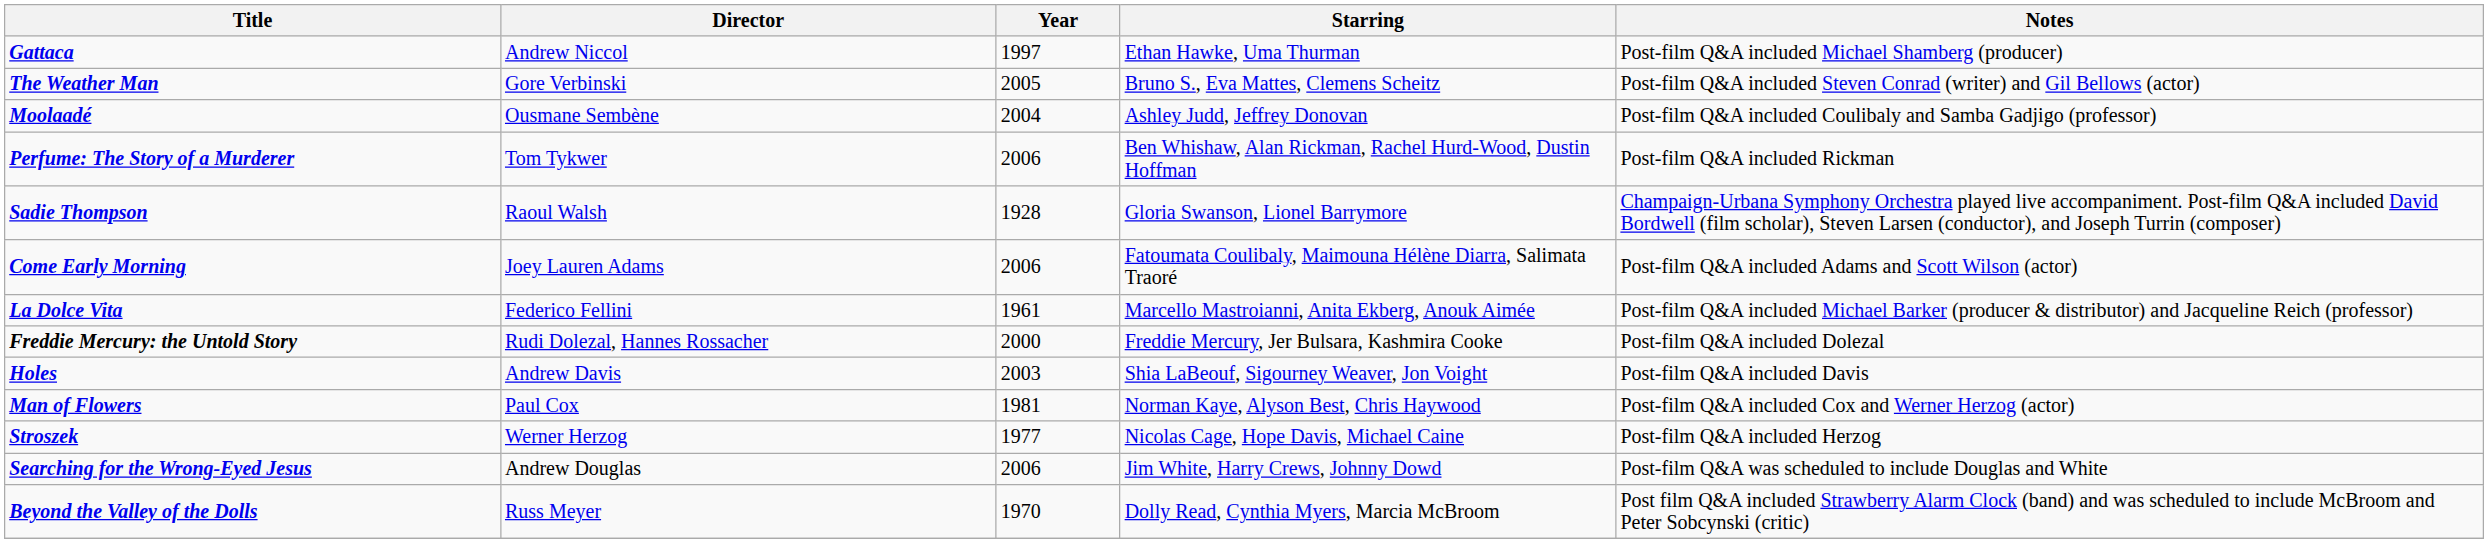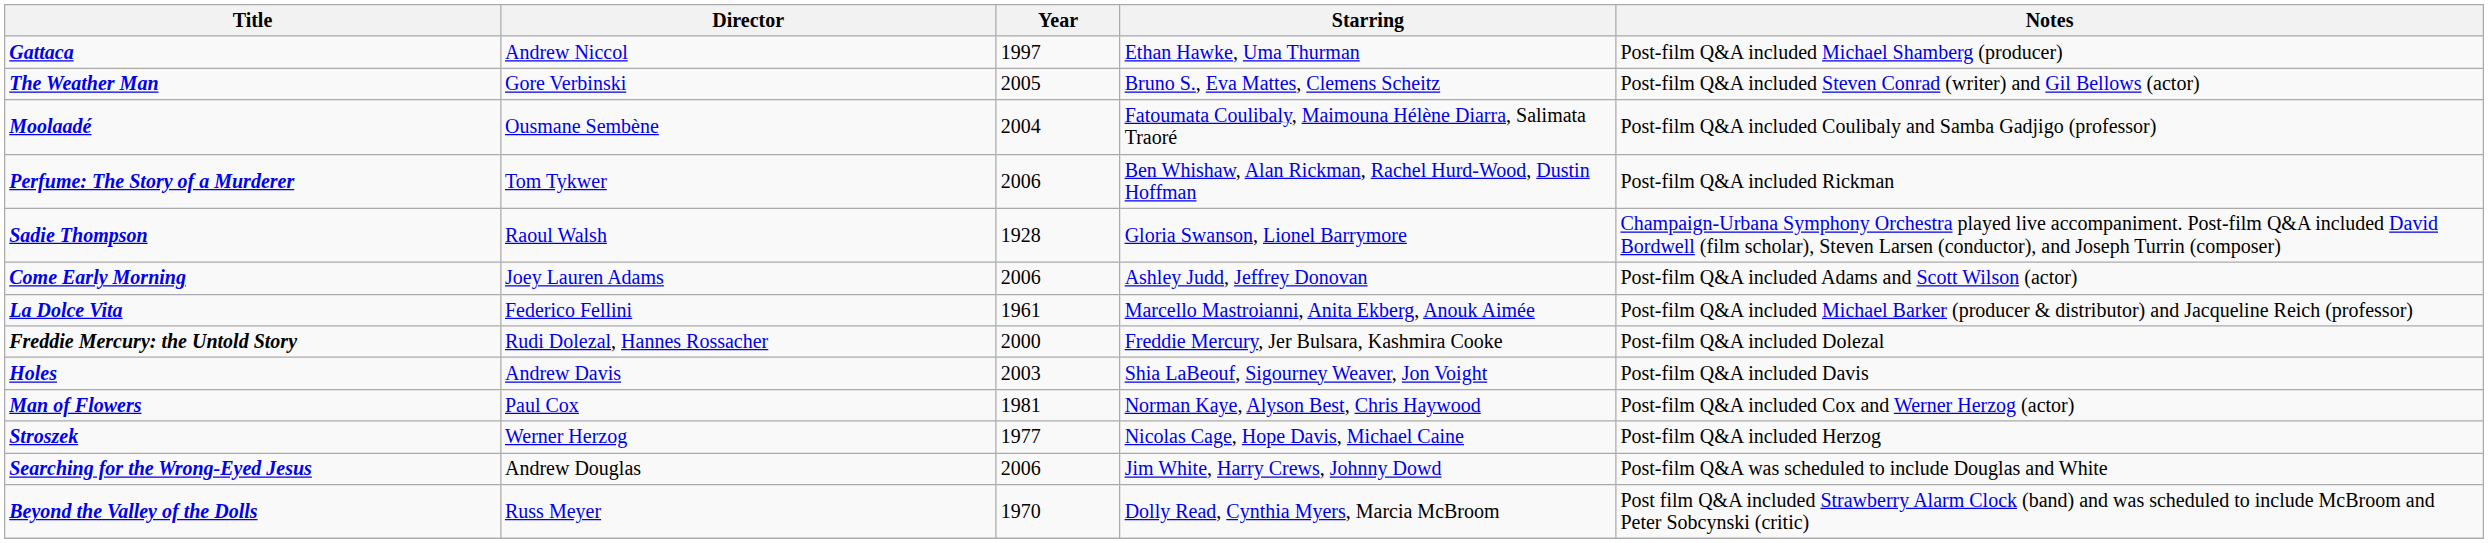Moolaadé | Starring: Ashley Judd, Jeffrey Donovan -> Fatoumata Coulibaly, Maimouna Hélène Diarra, Salimata Traoré
Come Early Morning | Starring: Fatoumata Coulibaly, Maimouna Hélène Diarra, Salimata Traoré -> Ashley Judd, Jeffrey Donovan
